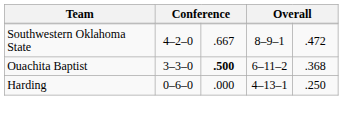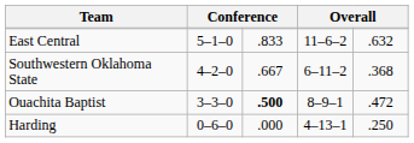+ row: East Central | 5–1–0 | .833 | 11–6–2 | .632
Southwestern Oklahoma State | column 4: 8–9–1 -> 6–11–2
Southwestern Oklahoma State | column 5: .472 -> .368
Ouachita Baptist | column 4: 6–11–2 -> 8–9–1
Ouachita Baptist | column 5: .368 -> .472
